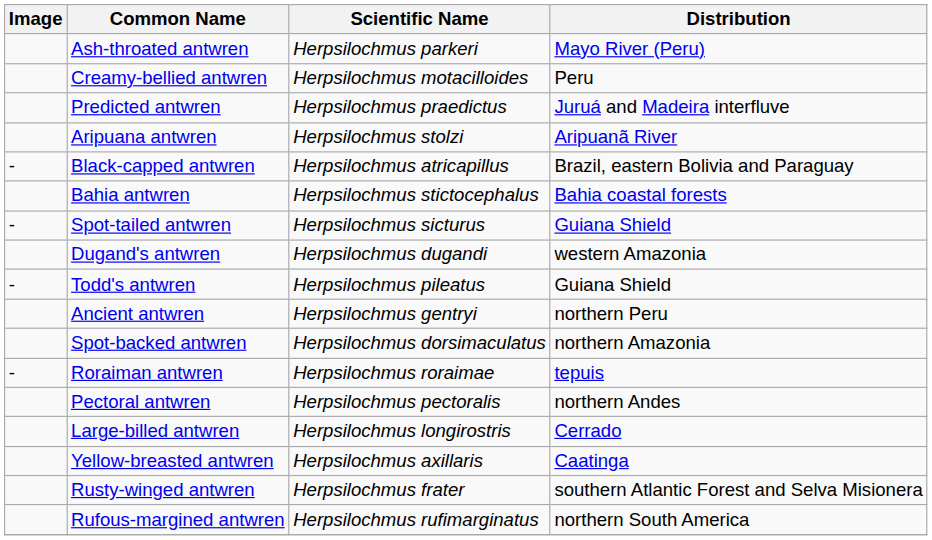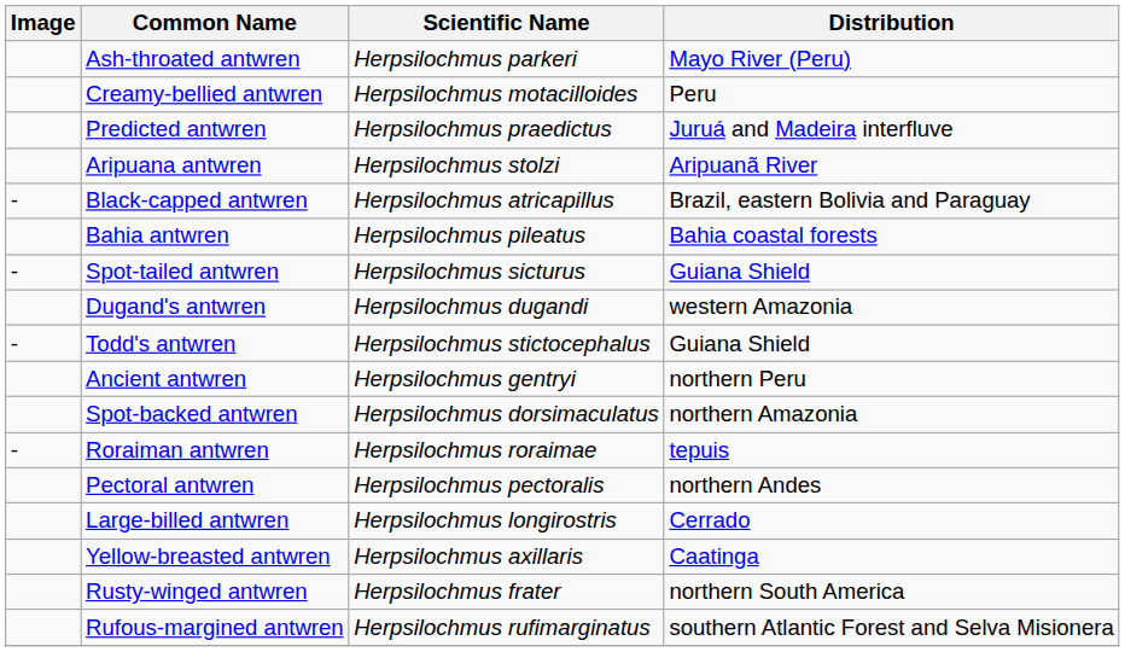Bahia antwren | Scientific Name: Herpsilochmus stictocephalus -> Herpsilochmus pileatus
Todd's antwren | Scientific Name: Herpsilochmus pileatus -> Herpsilochmus stictocephalus
Rusty-winged antwren | Distribution: southern Atlantic Forest and Selva Misionera -> northern South America
Rufous-margined antwren | Distribution: northern South America -> southern Atlantic Forest and Selva Misionera
